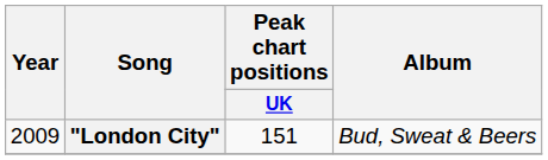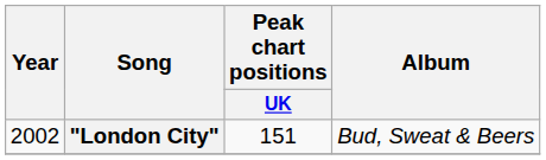"London City" | Year: 2009 -> 2002
